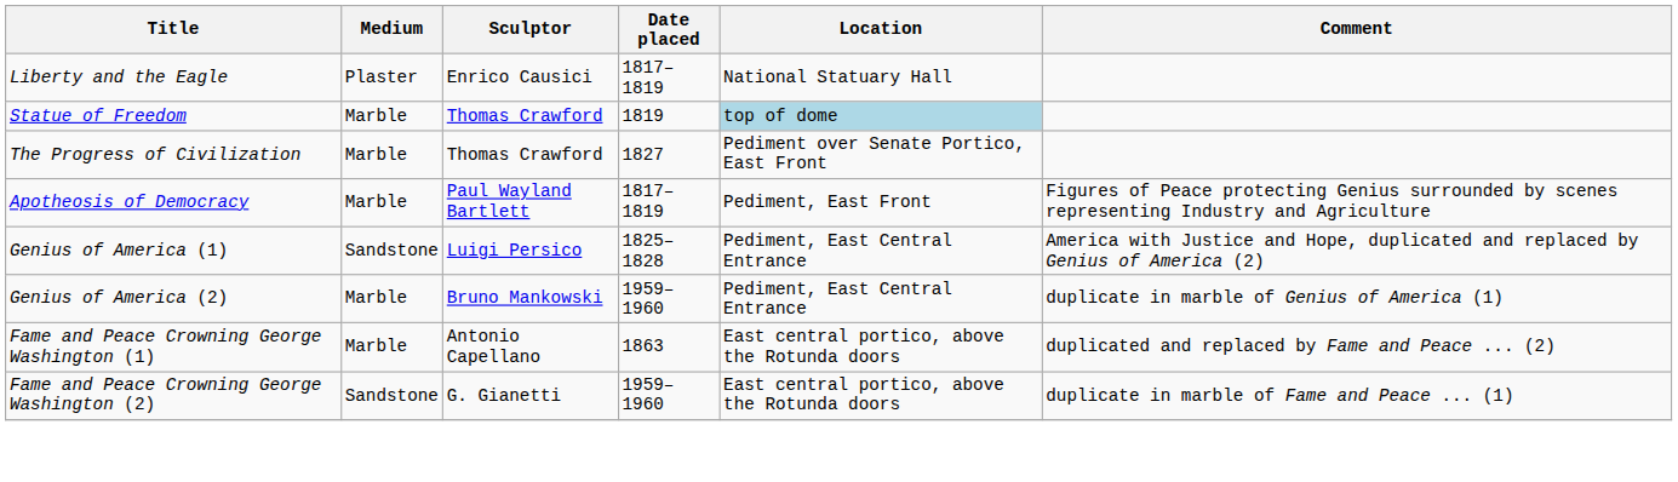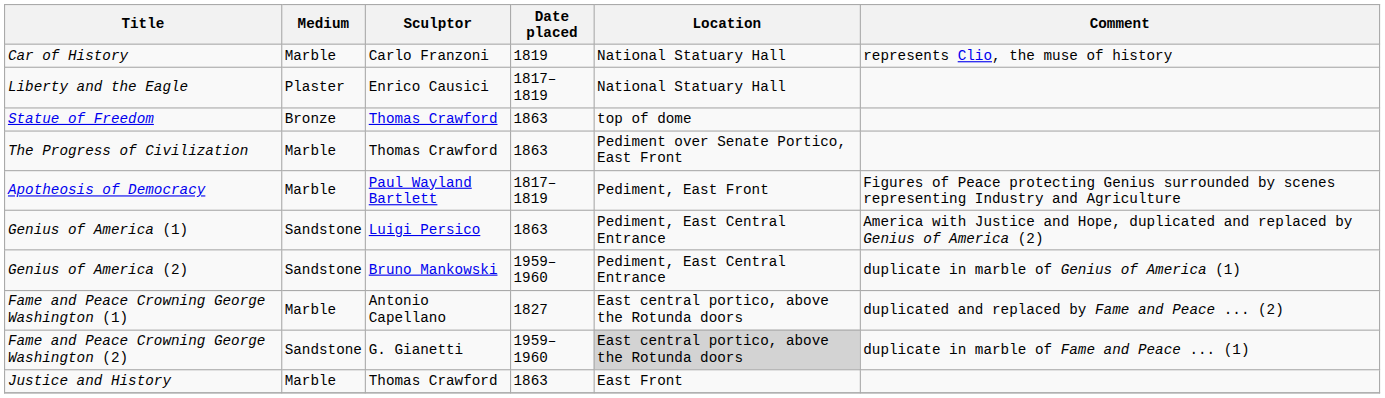+ row: Car of History | Marble | Carlo Franzoni | 1819 | National Statuary Hall | represents Clio, the muse of history
Statue of Freedom | Medium: Marble -> Bronze
Statue of Freedom | Date placed: 1819 -> 1863
Statue of Freedom | Location: lightblue background -> no background
The Progress of Civilization | Date placed: 1827 -> 1863
Genius of America (1) | Date placed: 1825–1828 -> 1863
Genius of America (2) | Medium: Marble -> Sandstone
Fame and Peace Crowning George Washington (1) | Date placed: 1863 -> 1827
Fame and Peace Crowning George Washington (2) | Location: no background -> lightgrey background
+ row: Justice and History | Marble | Thomas Crawford | 1863 | East Front
